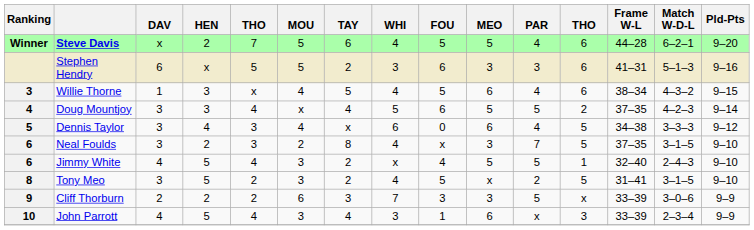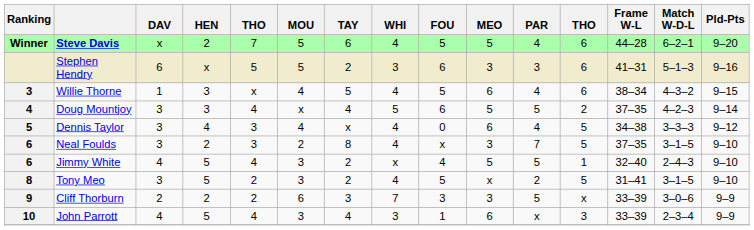Dennis Taylor | WHI: 6 -> 4
